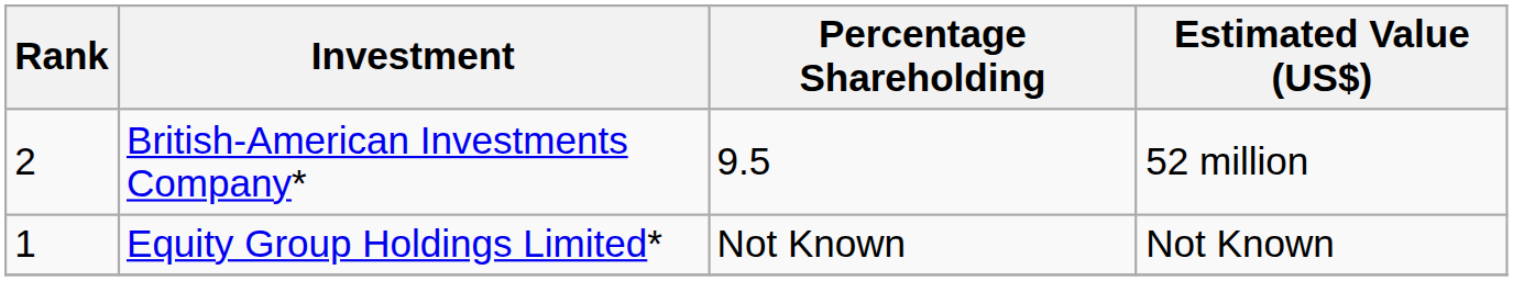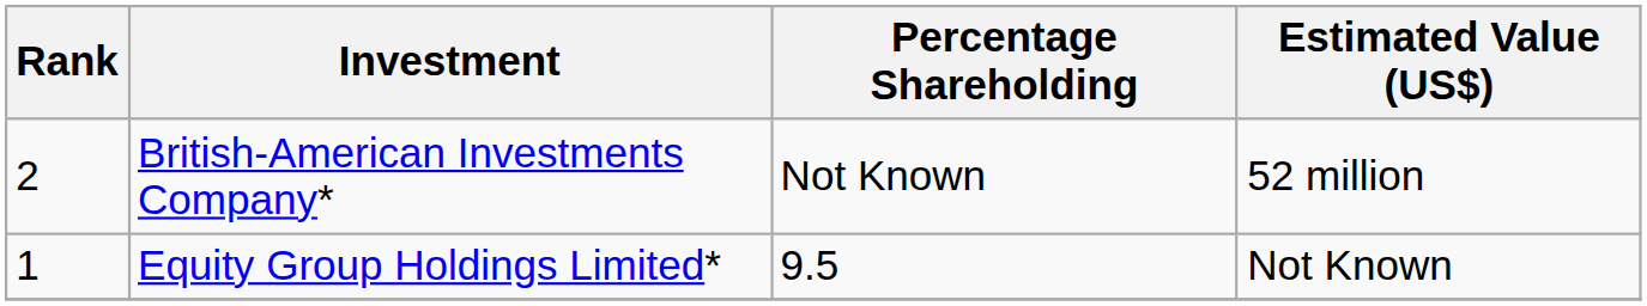British-American Investments Company* | Percentage Shareholding: 9.5 -> Not Known
Equity Group Holdings Limited* | Percentage Shareholding: Not Known -> 9.5
